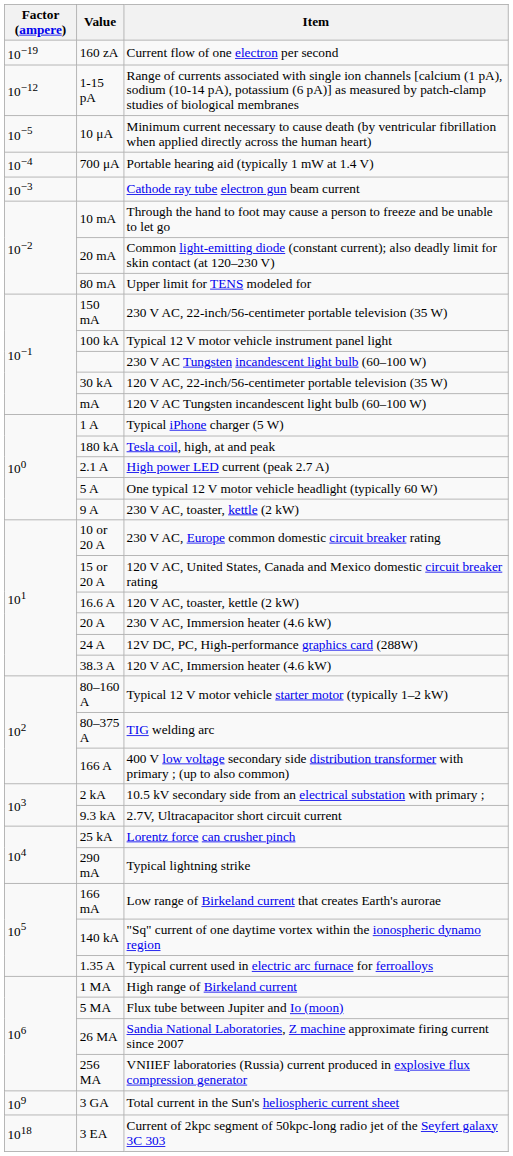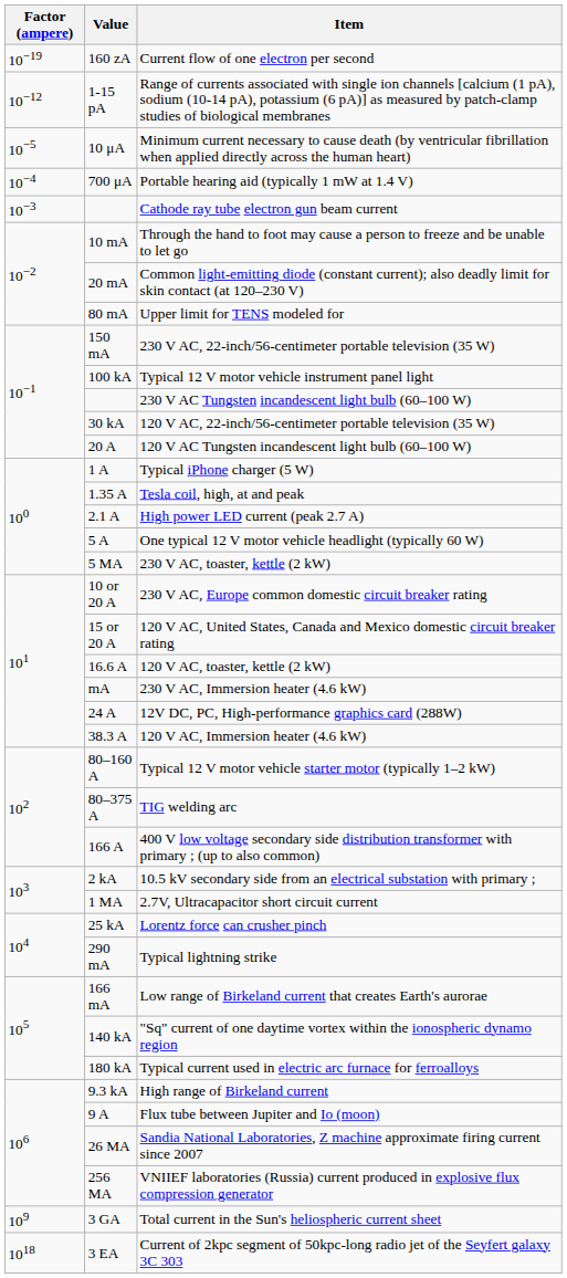120 V AC Tungsten incandescent light bulb (60–100 W) | Value: mA -> 20 A
Tesla coil, high, at and peak | Value: 180 kA -> 1.35 A
230 V AC, toaster, kettle (2 kW) | Value: 9 A -> 5 MA
230 V AC, Immersion heater (4.6 kW) | Value: 20 A -> mA
2.7V, Ultracapacitor short circuit current | Value: 9.3 kA -> 1 MA
Typical current used in electric arc furnace for ferroalloys | Value: 1.35 A -> 180 kA
High range of Birkeland current | Value: 1 MA -> 9.3 kA
Flux tube between Jupiter and Io (moon) | Value: 5 MA -> 9 A
